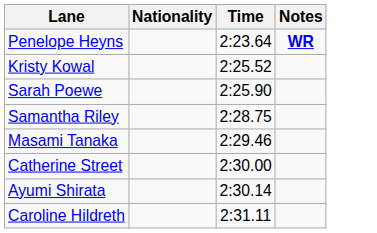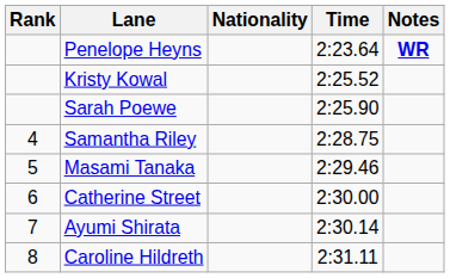+ column: Rank | 4 | 5 | 6 | 7 | 8
